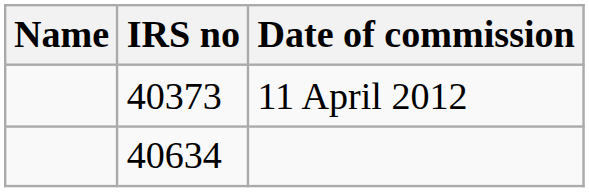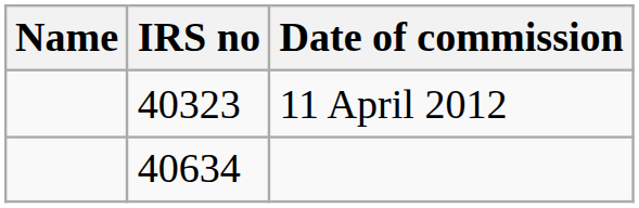11 April 2012 | IRS no: 40373 -> 40323
